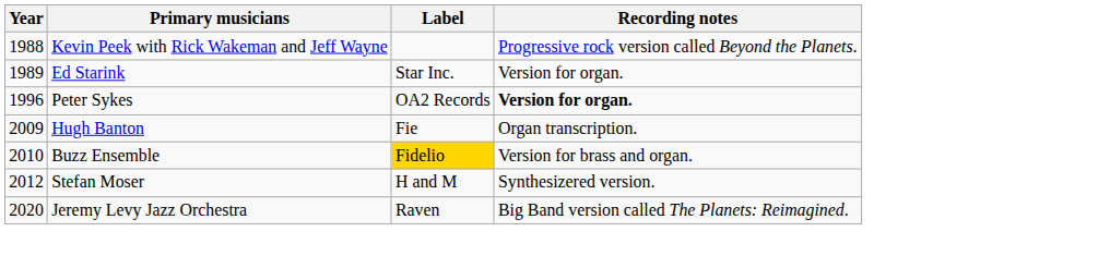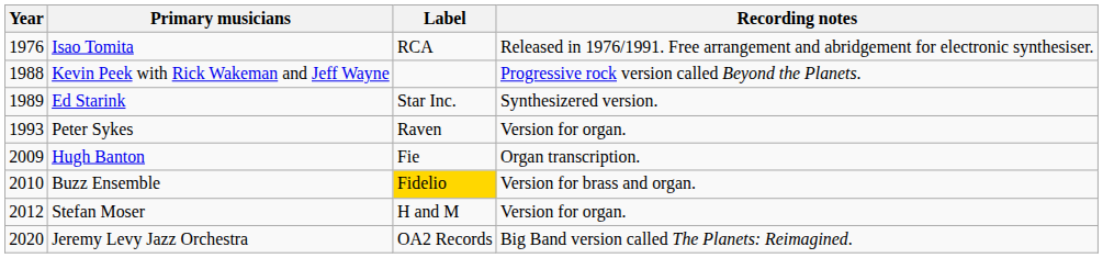+ row: 1976 | Isao Tomita | RCA | Released in 1976/1991. Free arrangement and abridgement for electronic synthesiser.
Ed Starink | Recording notes: Version for organ. -> Synthesizered version.
Peter Sykes | Year: 1996 -> 1993
Peter Sykes | Label: OA2 Records -> Raven
Peter Sykes | Recording notes: bold -> normal
Stefan Moser | Recording notes: Synthesizered version. -> Version for organ.
Jeremy Levy Jazz Orchestra | Label: Raven -> OA2 Records
